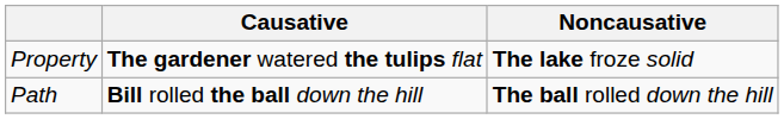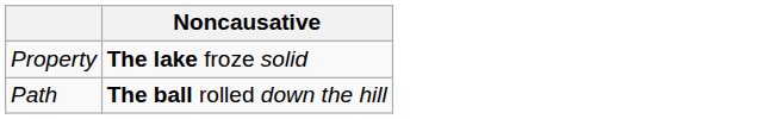- column: Causative | The gardener watered the tulips flat | Bill rolled the ball down the hill
